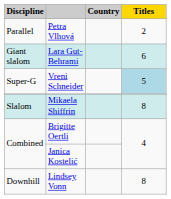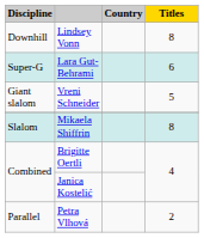rows swapped: Lindsey Vonn <-> Petra Vlhová
Lara Gut-Behrami | Discipline: Giant slalom -> Super-G
Vreni Schneider | Discipline: Super-G -> Giant slalom
Vreni Schneider | Titles: lightblue background -> no background
